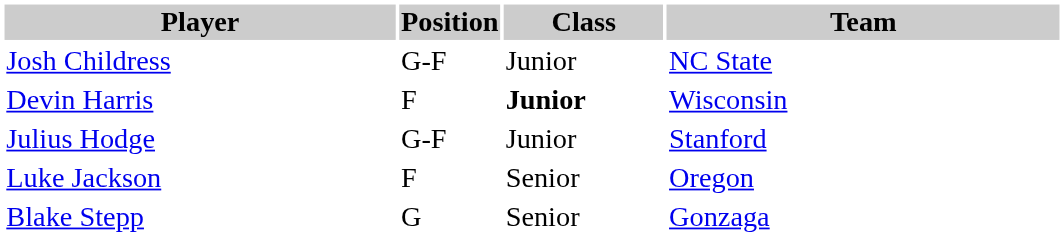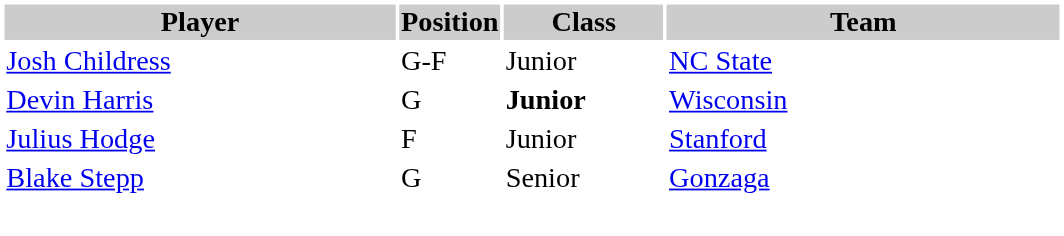Devin Harris | Position: F -> G
Julius Hodge | Position: G-F -> F
- row: Luke Jackson | F | Senior | Oregon
